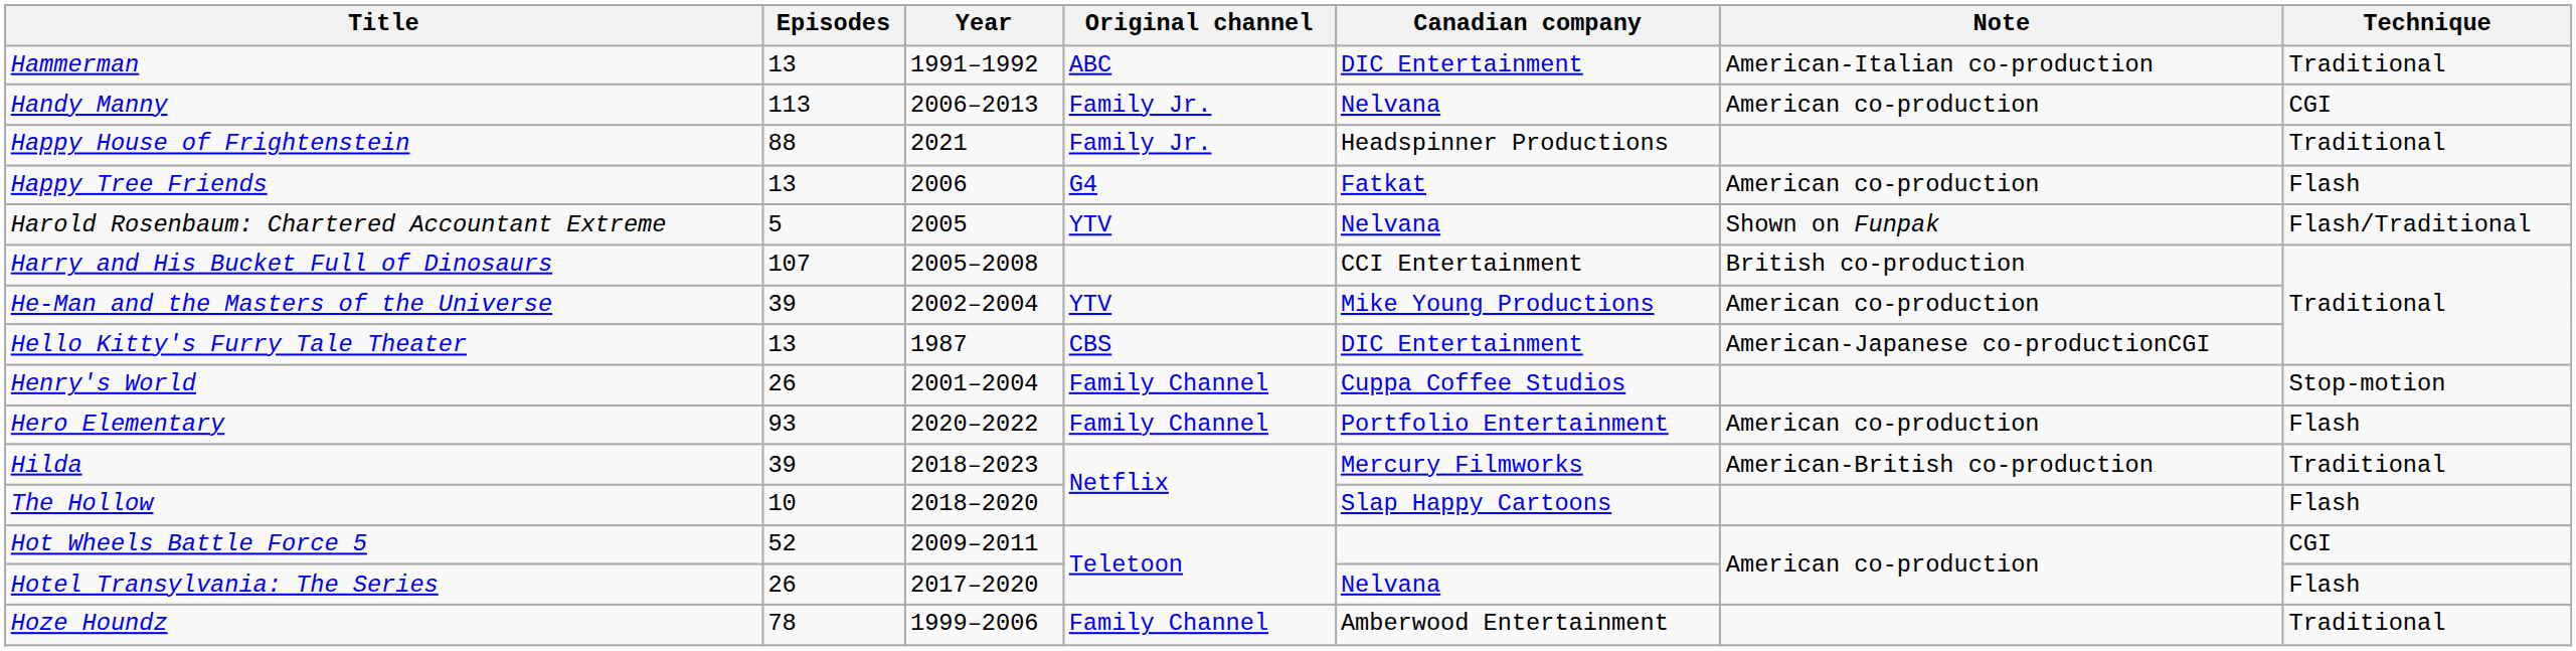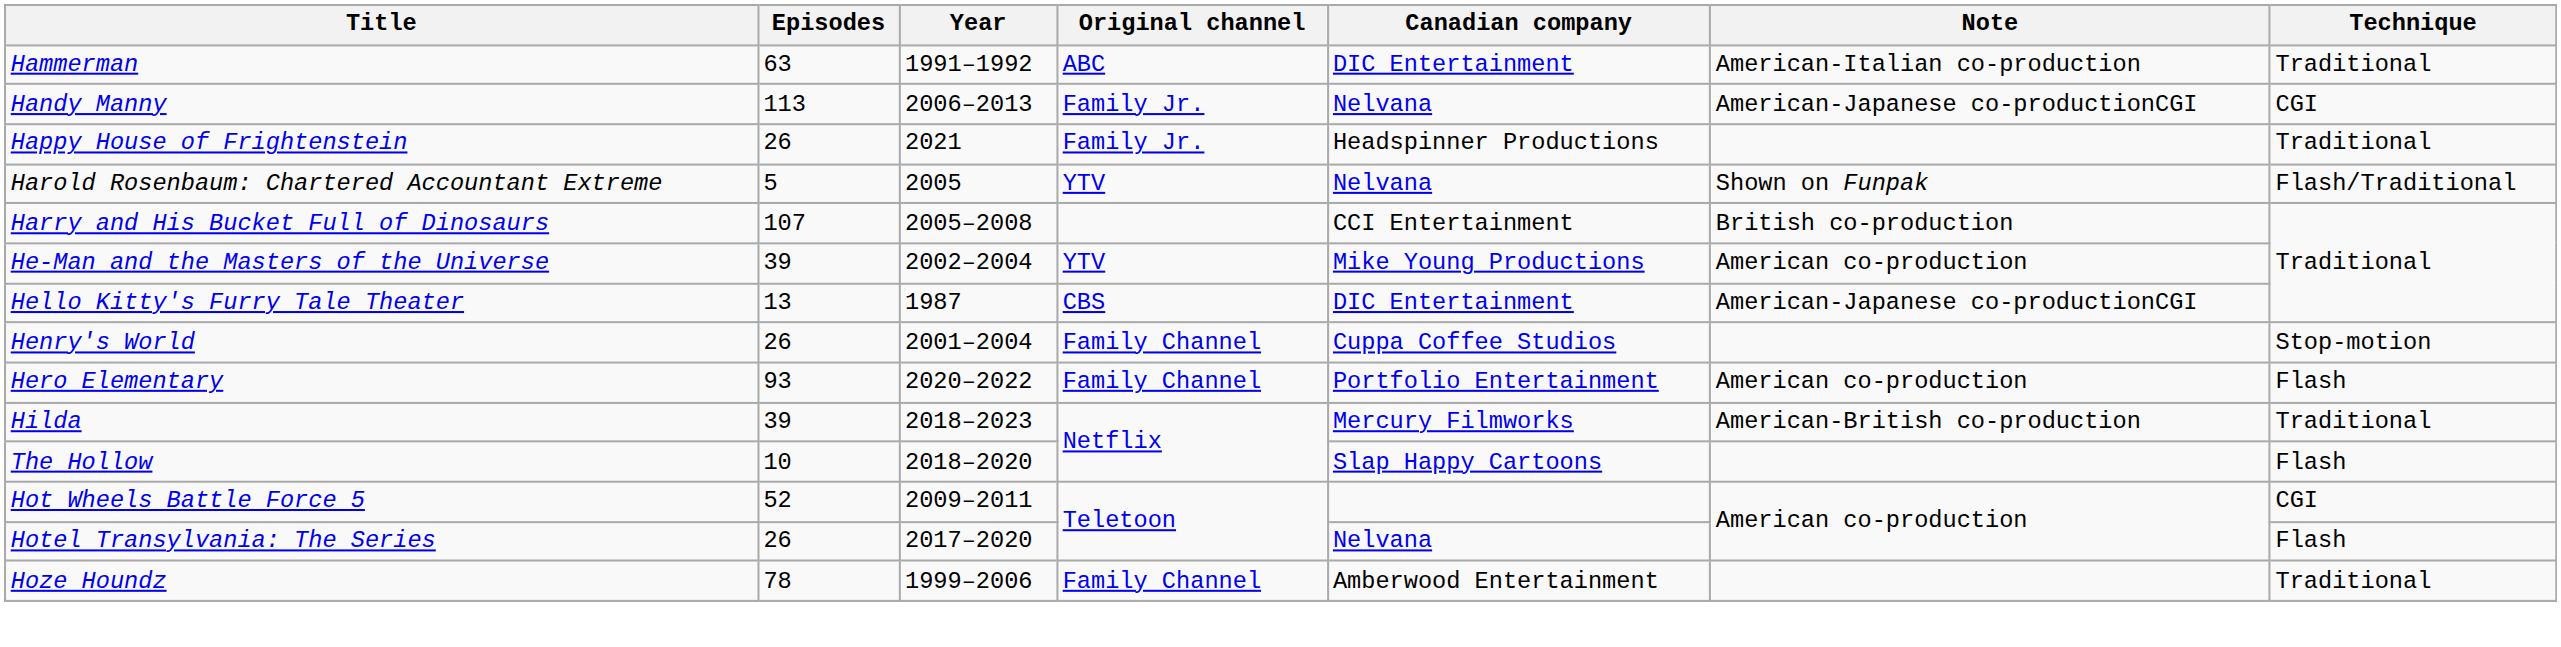Hammerman | Episodes: 13 -> 63
Handy Manny | Note: American co-production -> American-Japanese co-productionCGI
Happy House of Frightenstein | Episodes: 88 -> 26
- row: Happy Tree Friends | 13 | 2006 | G4 | Fatkat | American co-production | Flash
